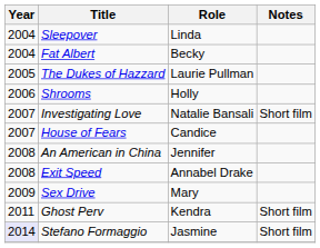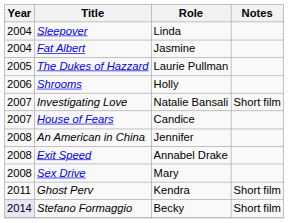Fat Albert | Role: Becky -> Jasmine
Sex Drive | Year: 2009 -> 2008
Stefano Formaggio | Role: Jasmine -> Becky
